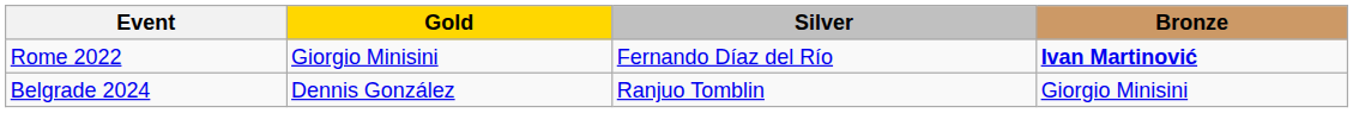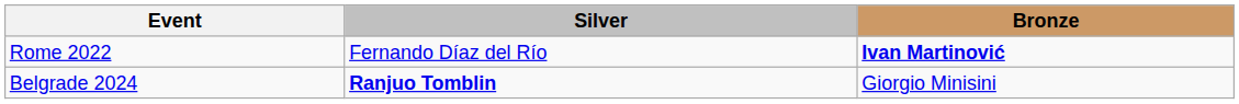- column: Gold | Giorgio Minisini | Dennis González
Belgrade 2024 | Silver: normal -> bold
